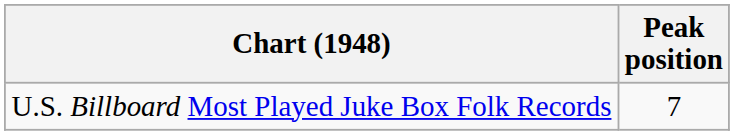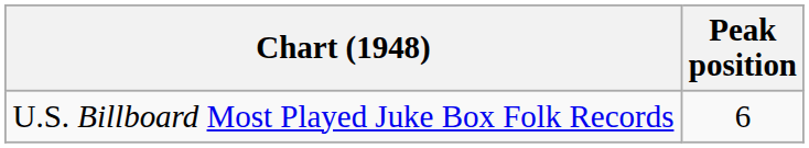U.S. Billboard Most Played Juke Box Folk Records | Peak position: 7 -> 6
